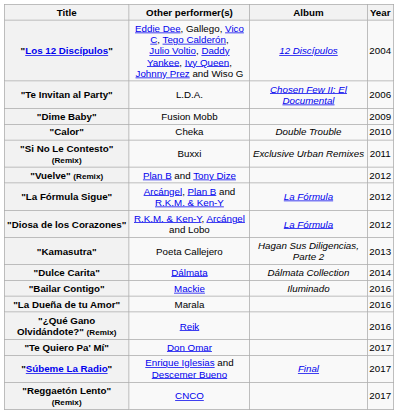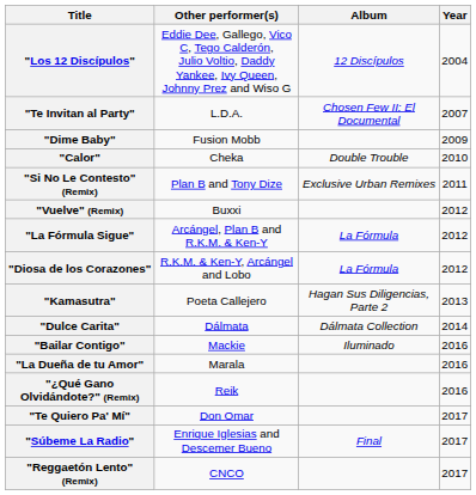"Te Invitan al Party" | Year: 2006 -> 2007
"Si No Le Contesto" (Remix) | Other performer(s): Buxxi -> Plan B and Tony Dize
"Vuelve" (Remix) | Other performer(s): Plan B and Tony Dize -> Buxxi
